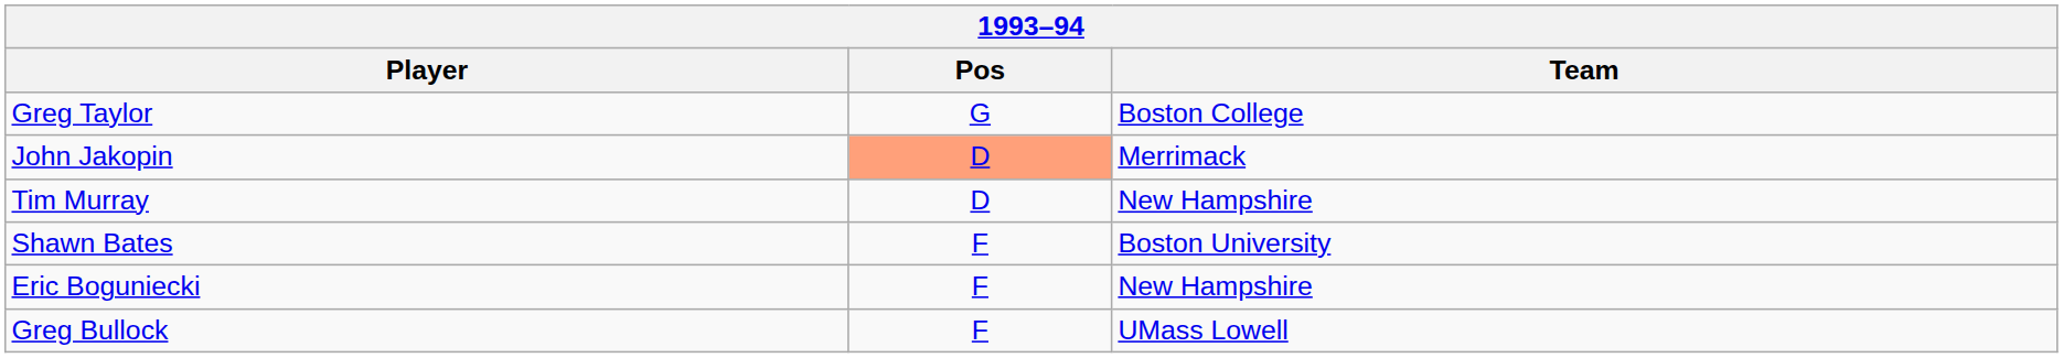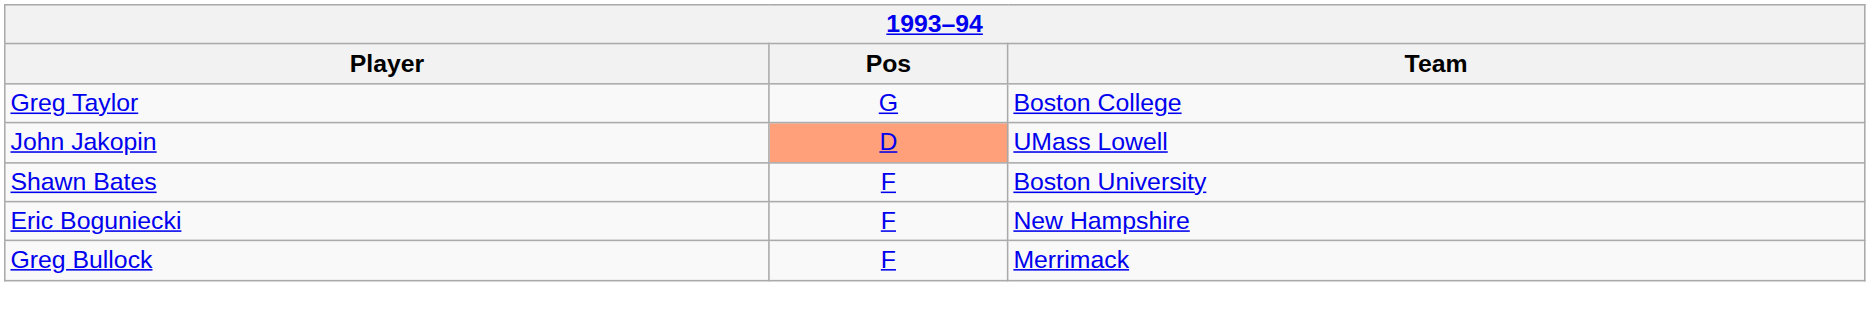John Jakopin | Team: Merrimack -> UMass Lowell
- row: Tim Murray | D | New Hampshire
Greg Bullock | Team: UMass Lowell -> Merrimack
